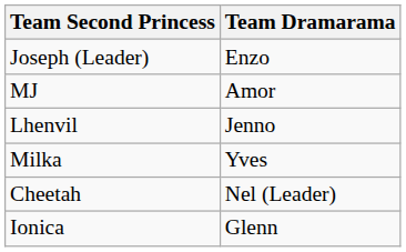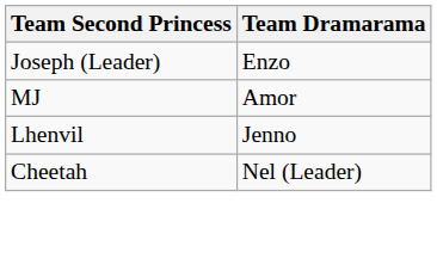- row: Milka | Yves
- row: Ionica | Glenn
